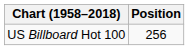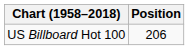US Billboard Hot 100 | Position: 256 -> 206
